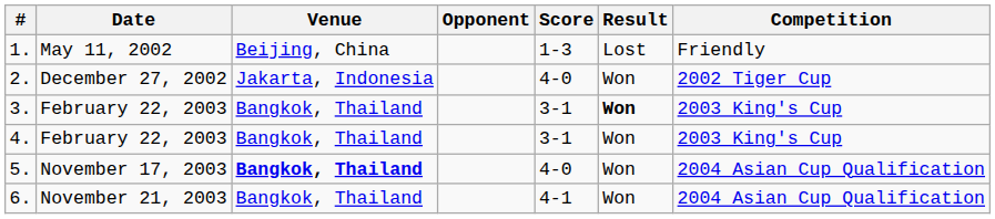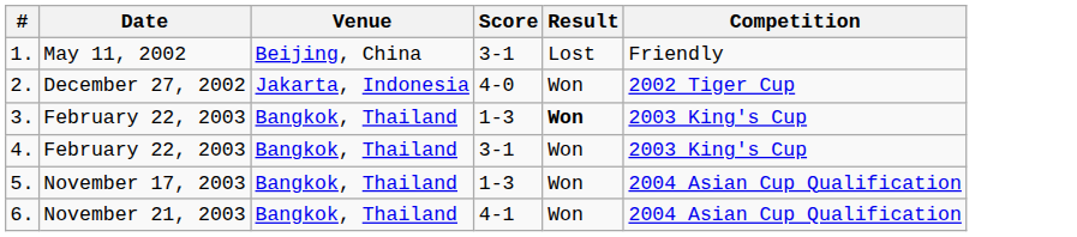- column: Opponent
1. | Score: 1-3 -> 3-1
3. | Score: 3-1 -> 1-3
5. | Venue: bold -> normal
5. | Score: 4-0 -> 1-3
